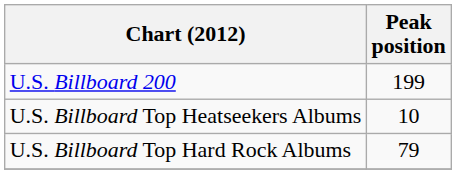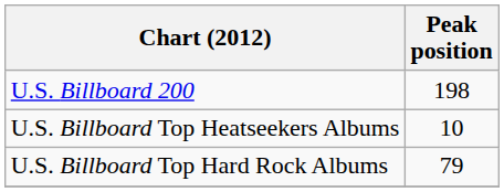U.S. Billboard 200 | Peak position: 199 -> 198
